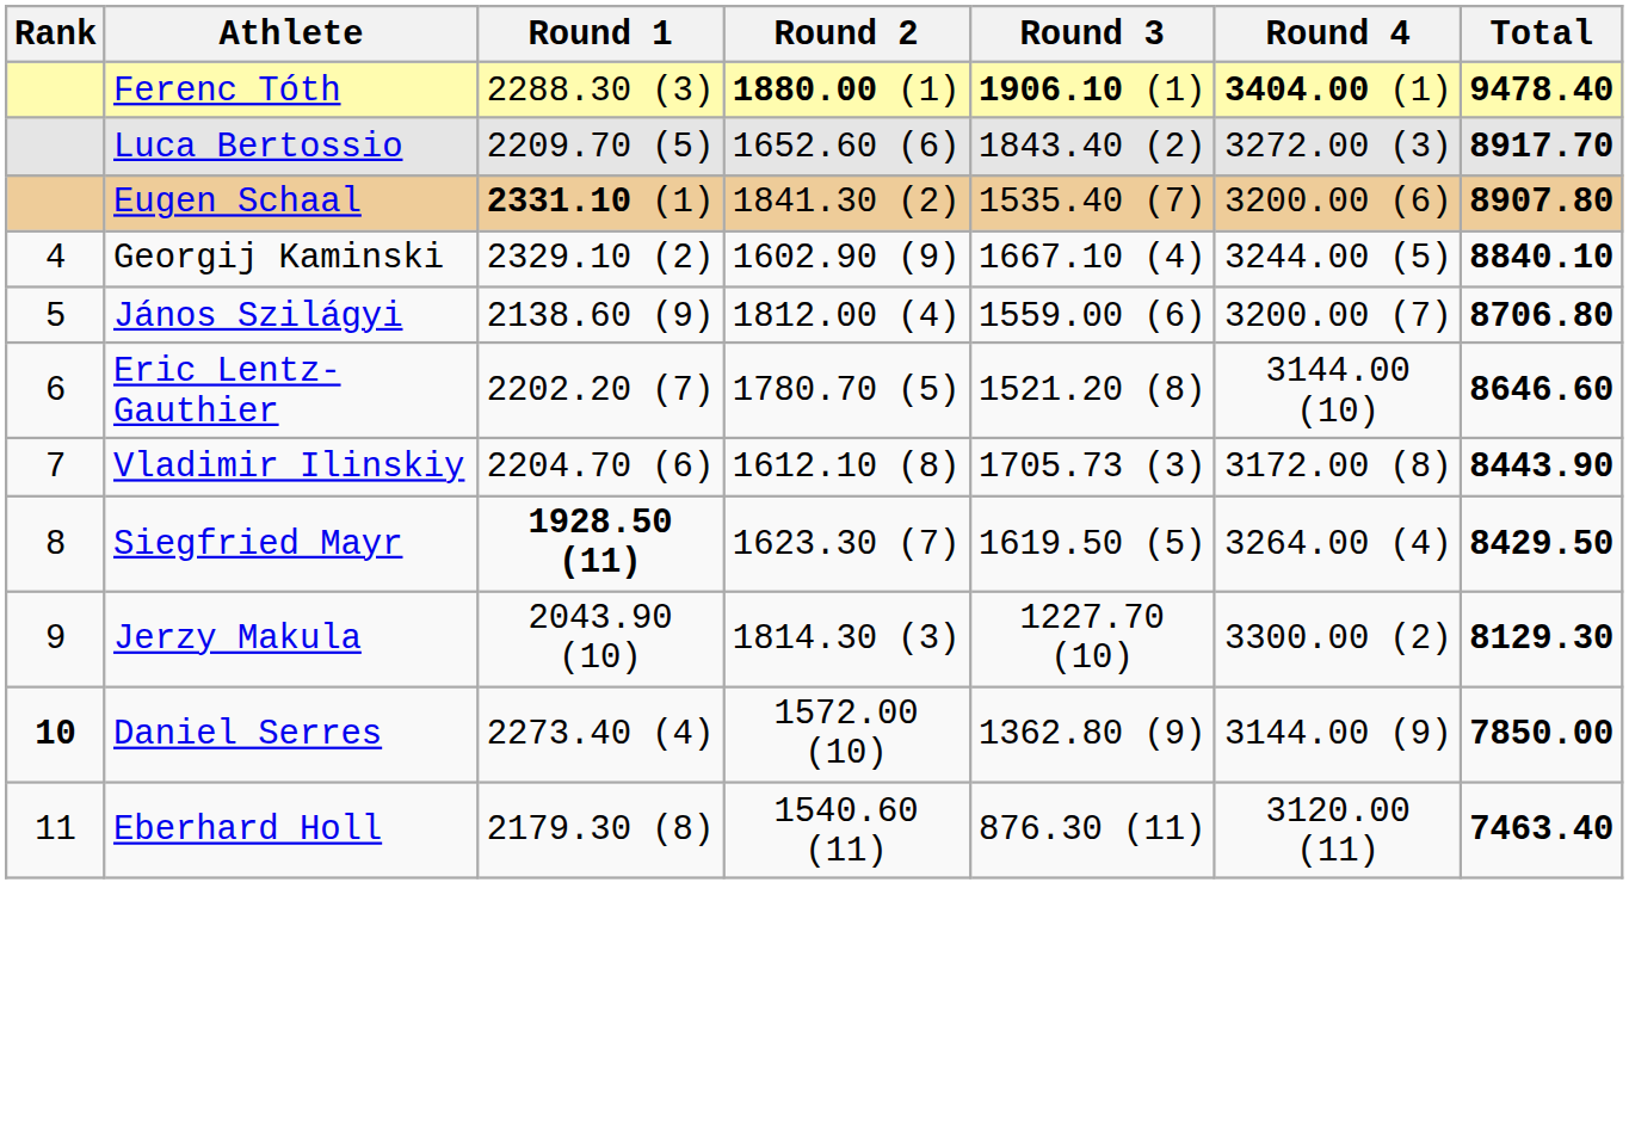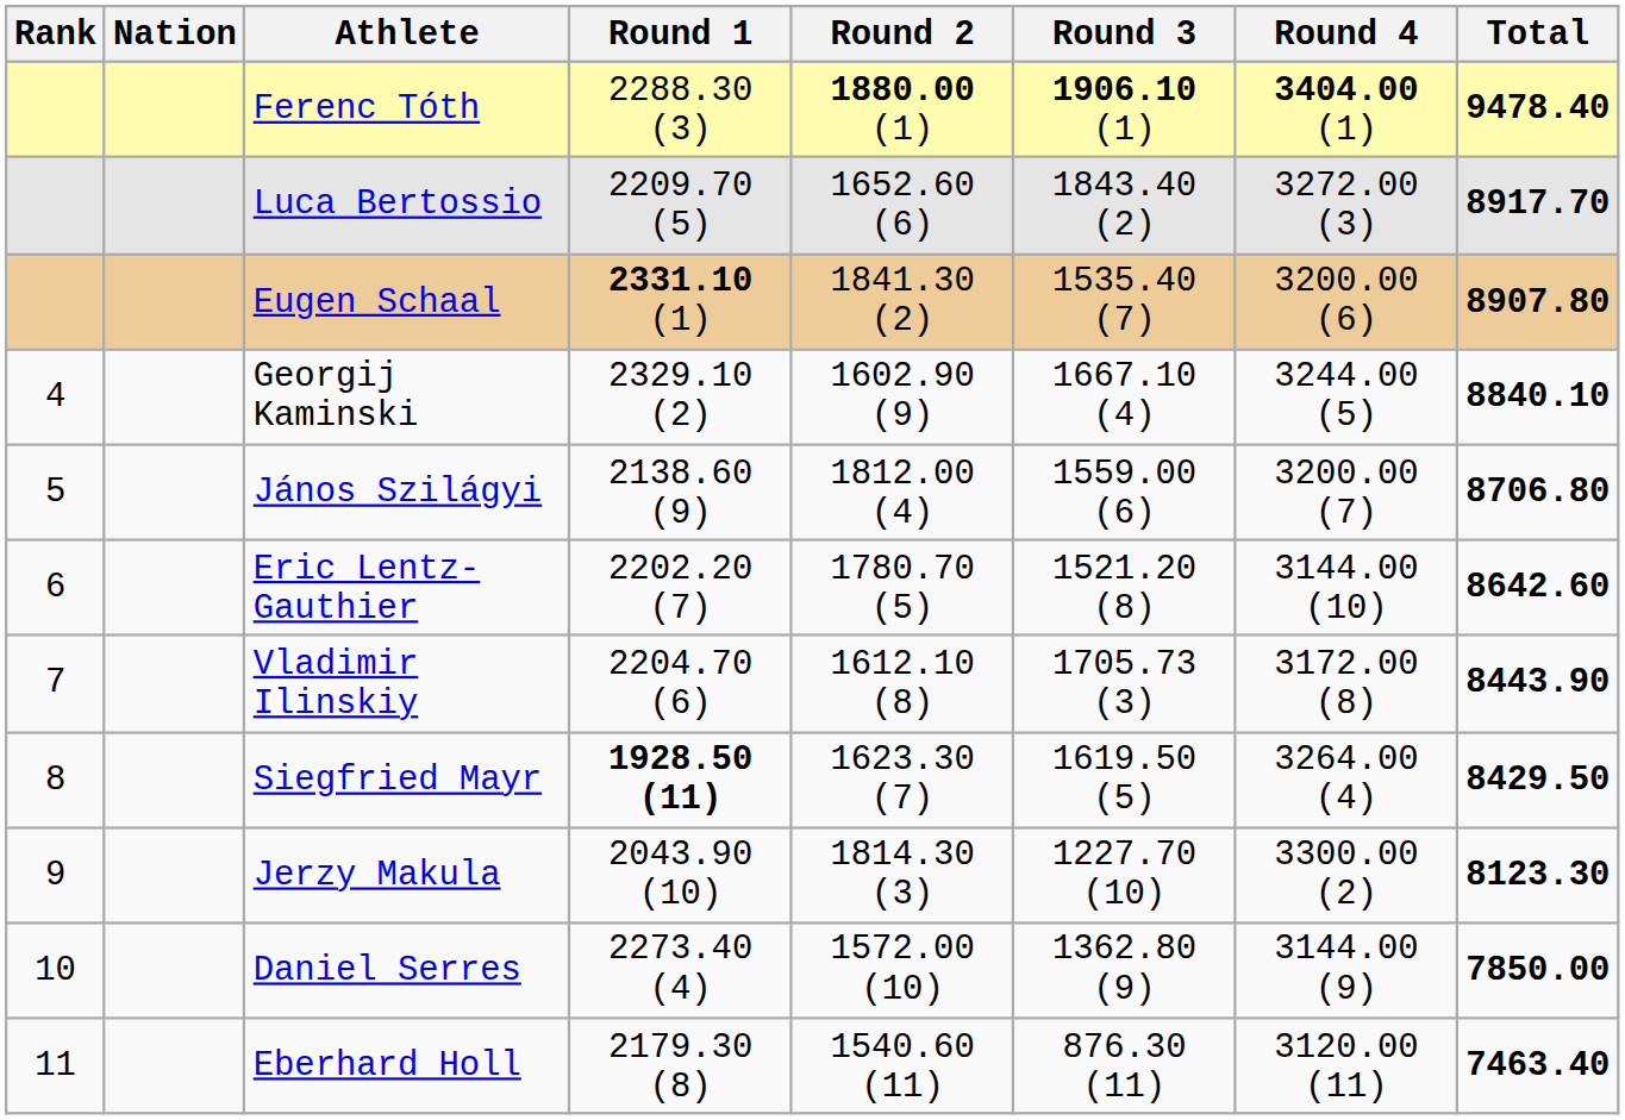+ column: Nation
Eric Lentz-Gauthier | Total: 8646.60 -> 8642.60
Jerzy Makula | Total: 8129.30 -> 8123.30
Daniel Serres | Rank: bold -> normal
